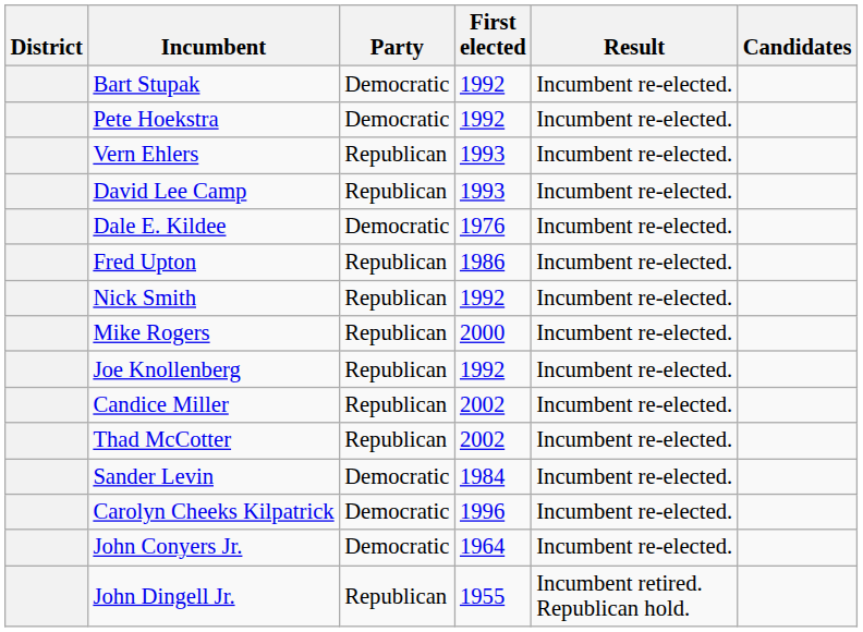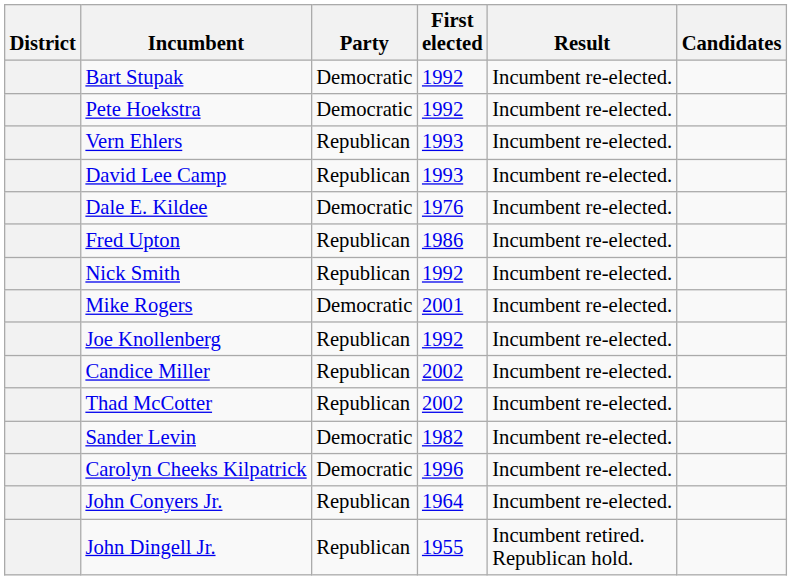Mike Rogers | Party: Republican -> Democratic
Mike Rogers | First elected: 2000 -> 2001
Sander Levin | First elected: 1984 -> 1982
John Conyers Jr. | Party: Democratic -> Republican
